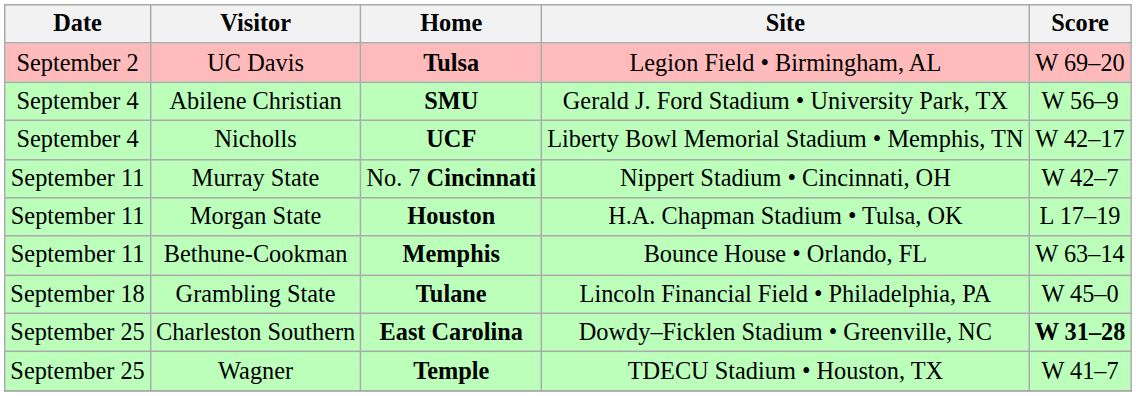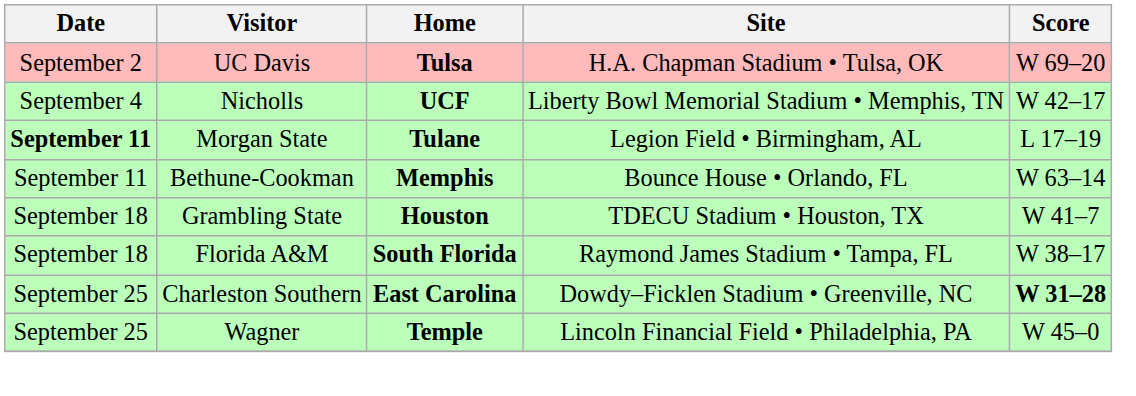UC Davis | Site: Legion Field • Birmingham, AL -> H.A. Chapman Stadium • Tulsa, OK
- row: September 4 | Abilene Christian | SMU | Gerald J. Ford Stadium • University Park, TX | W 56–9
- row: September 11 | Murray State | No. 7 Cincinnati | Nippert Stadium • Cincinnati, OH | W 42–7
Morgan State | Date: normal -> bold
Morgan State | Home: Houston -> Tulane
Morgan State | Site: H.A. Chapman Stadium • Tulsa, OK -> Legion Field • Birmingham, AL
Grambling State | Home: Tulane -> Houston
Grambling State | Site: Lincoln Financial Field • Philadelphia, PA -> TDECU Stadium • Houston, TX
Grambling State | Score: W 45–0 -> W 41–7
+ row: September 18 | Florida A&M | South Florida | Raymond James Stadium • Tampa, FL | W 38–17
Wagner | Site: TDECU Stadium • Houston, TX -> Lincoln Financial Field • Philadelphia, PA
Wagner | Score: W 41–7 -> W 45–0
